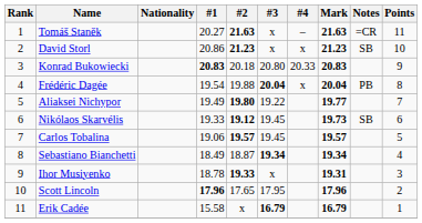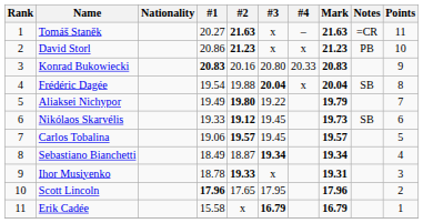David Storl | Notes: SB -> PB
Konrad Bukowiecki | #2: 20.18 -> 20.16
Frédéric Dagée | Notes: PB -> SB
Aliaksei Nichypor | Mark: 19.77 -> 19.79
